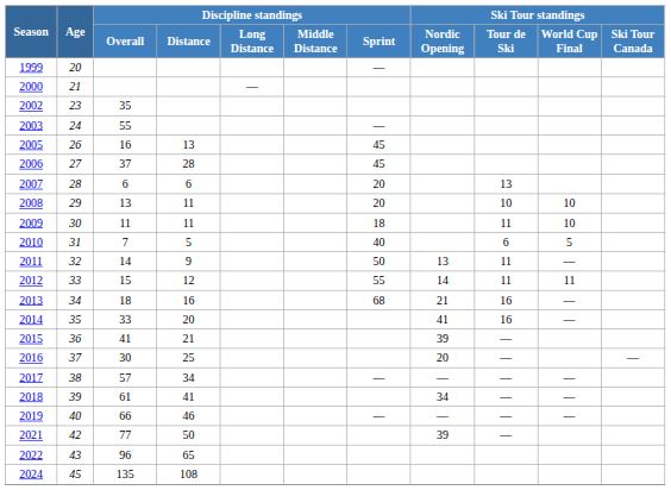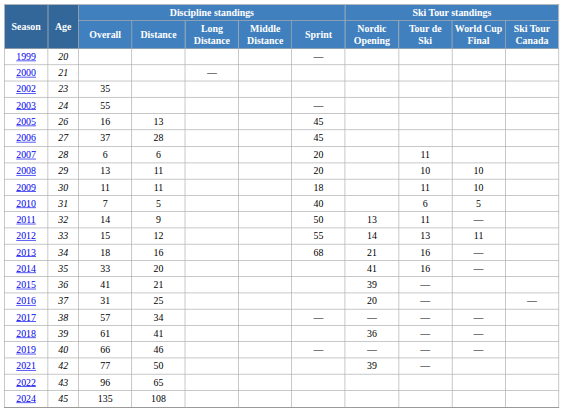2007 | Ski Tour standings / Tour de Ski: 13 -> 11
2012 | Ski Tour standings / Tour de Ski: 11 -> 13
2016 | Discipline standings / Overall: 30 -> 31
2018 | Ski Tour standings / Nordic Opening: 34 -> 36
